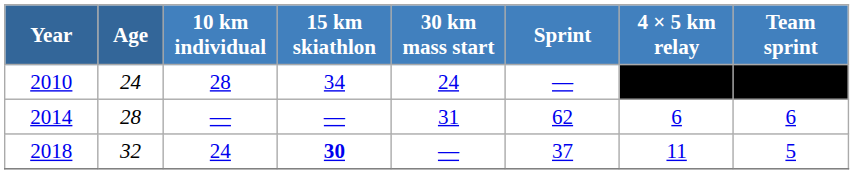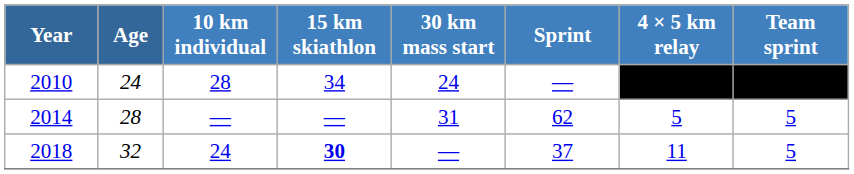2014 | 4 × 5 km relay: 6 -> 5
2014 | Team sprint: 6 -> 5
